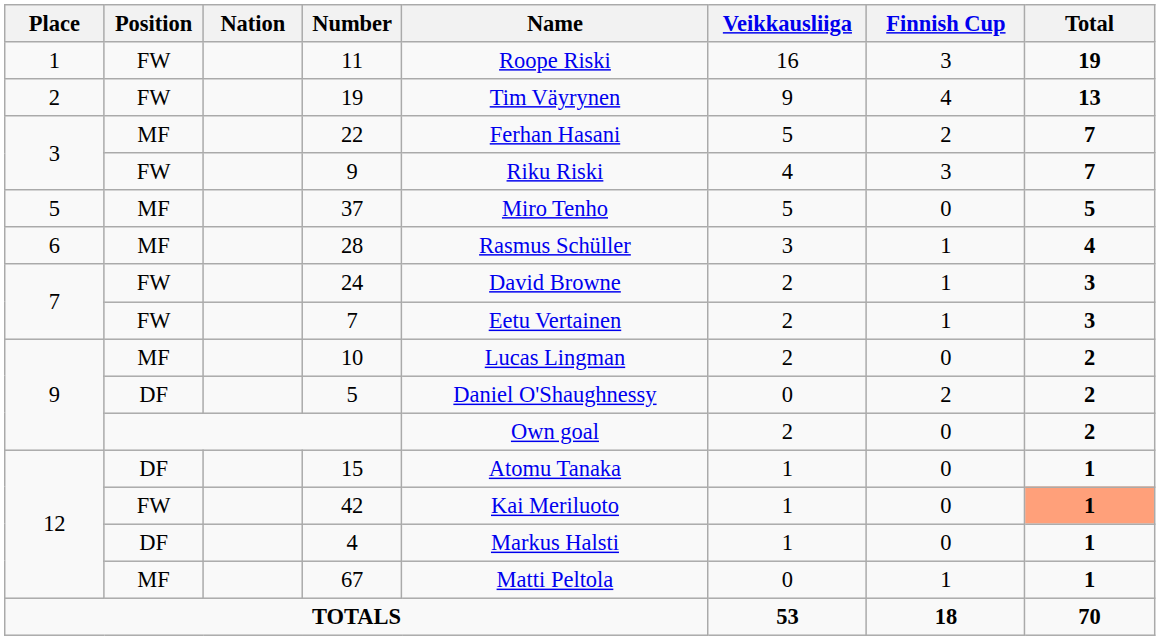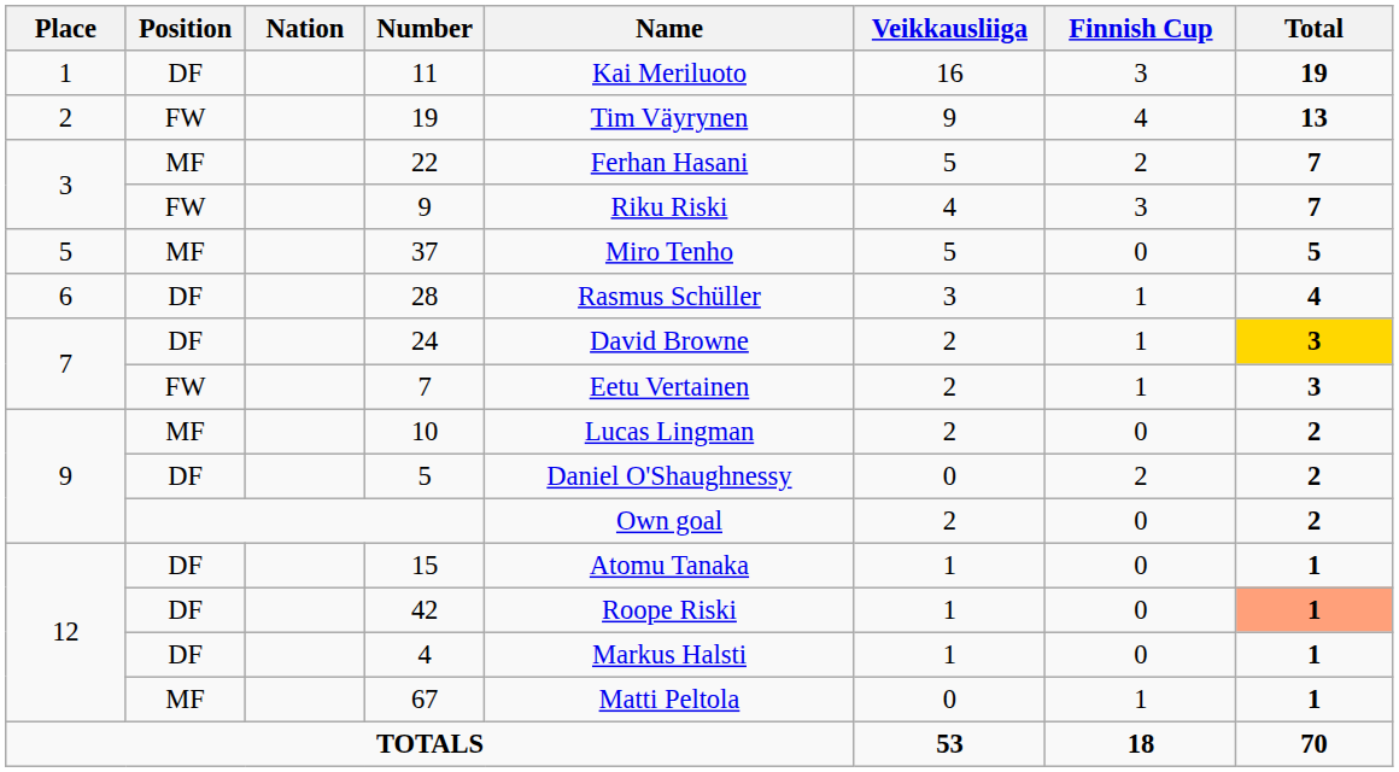11 | Position: FW -> DF
11 | Name: Roope Riski -> Kai Meriluoto
28 | Position: MF -> DF
24 | Position: FW -> DF
24 | Total: no background -> gold background
42 | Position: FW -> DF
42 | Name: Kai Meriluoto -> Roope Riski
